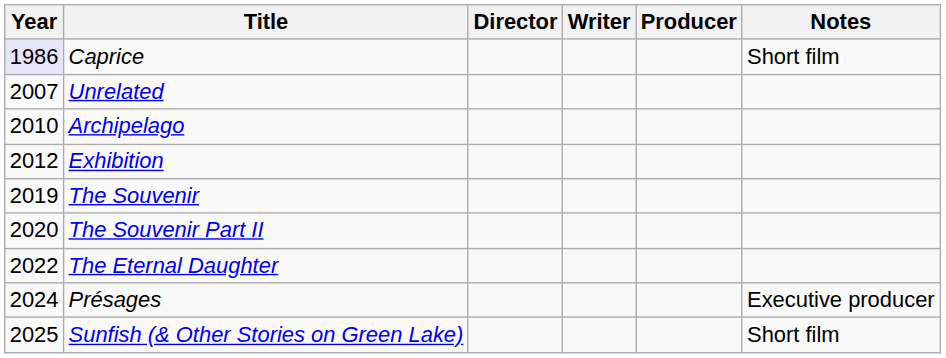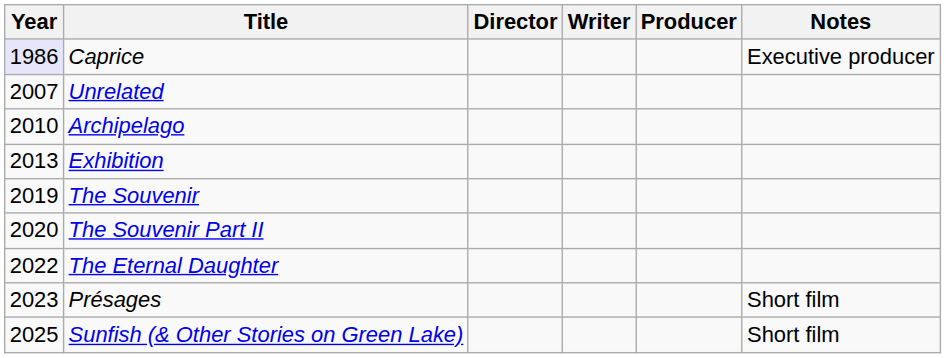Caprice | Notes: Short film -> Executive producer
Exhibition | Year: 2012 -> 2013
Présages | Year: 2024 -> 2023
Présages | Notes: Executive producer -> Short film
